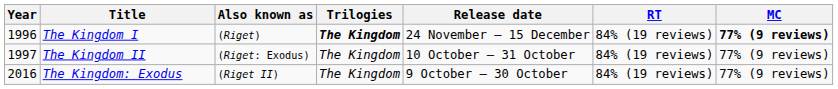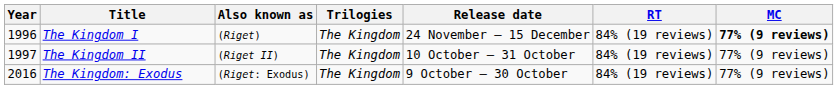The Kingdom I | Trilogies: bold -> normal
The Kingdom II | Also known as: (Riget: Exodus) -> (Riget II)
The Kingdom: Exodus | Also known as: (Riget II) -> (Riget: Exodus)
